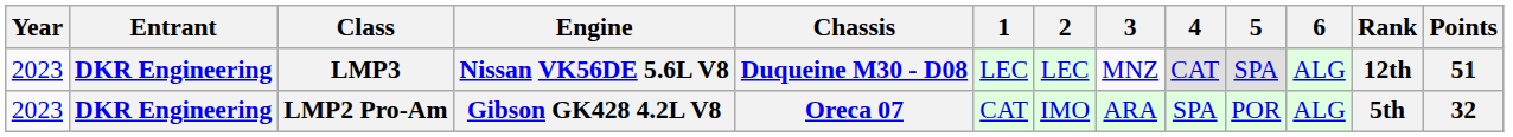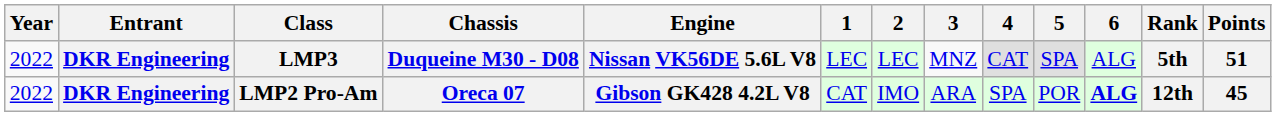columns swapped: Chassis <-> Engine
LMP3 | Year: 2023 -> 2022
LMP3 | Rank: 12th -> 5th
LMP2 Pro-Am | Year: 2023 -> 2022
LMP2 Pro-Am | 6: normal -> bold
LMP2 Pro-Am | Rank: 5th -> 12th
LMP2 Pro-Am | Points: 32 -> 45
